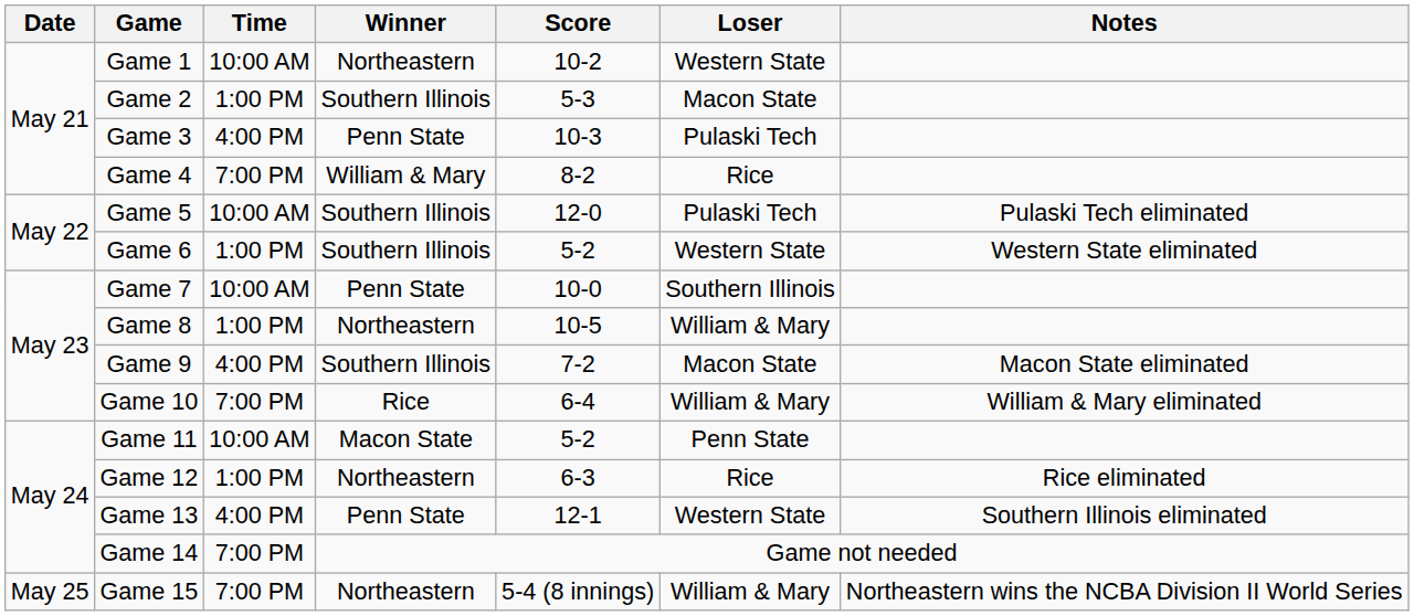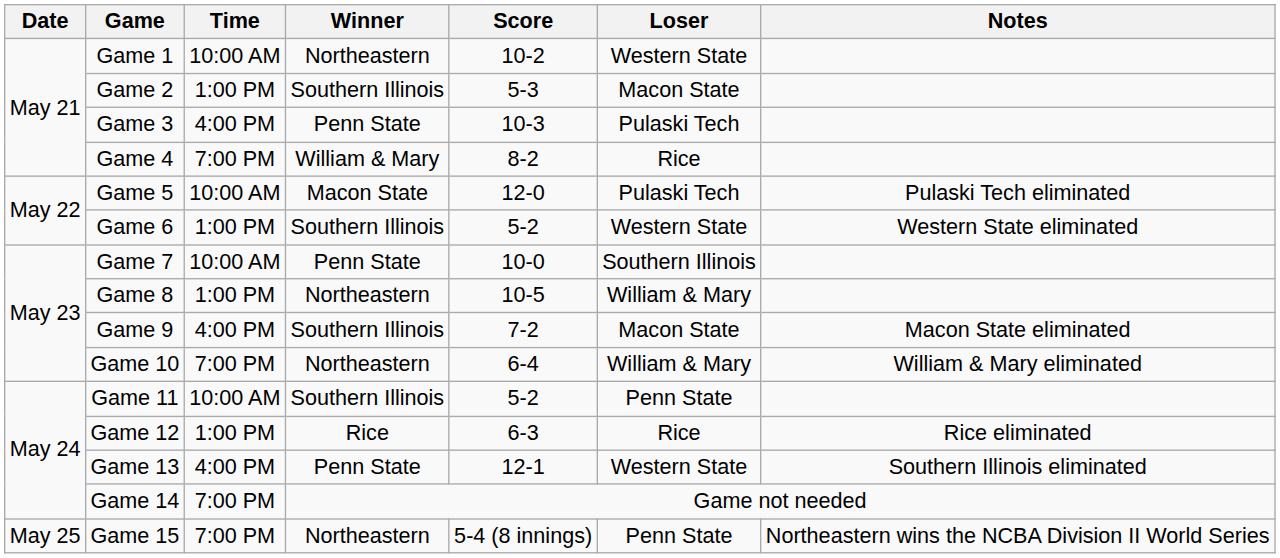Game 5 | Winner: Southern Illinois -> Macon State
Game 10 | Winner: Rice -> Northeastern
Game 11 | Winner: Macon State -> Southern Illinois
Game 12 | Winner: Northeastern -> Rice
Game 15 | Loser: William & Mary -> Penn State
